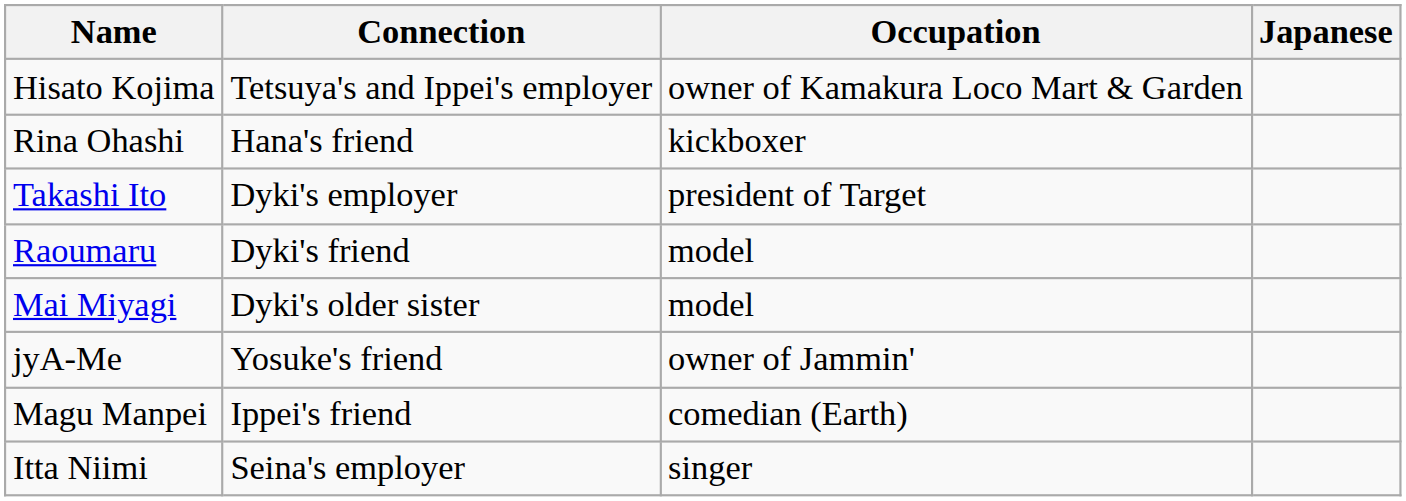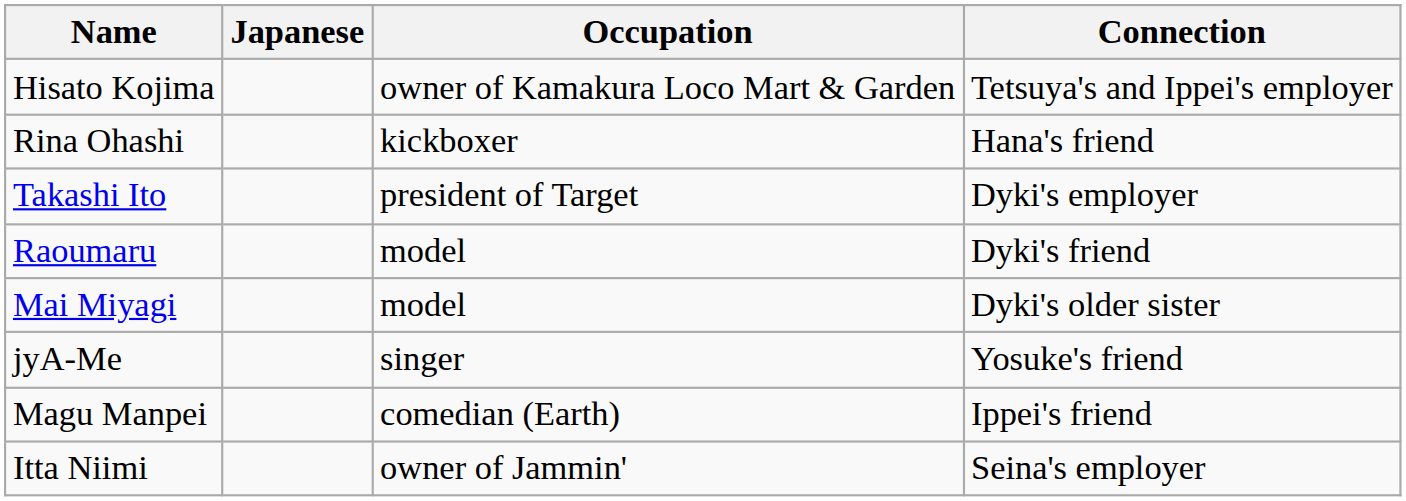columns swapped: Japanese <-> Connection
jyA-Me | Occupation: owner of Jammin' -> singer
Itta Niimi | Occupation: singer -> owner of Jammin'
